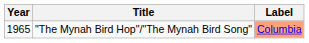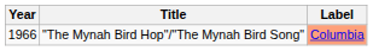"The Mynah Bird Hop"/"The Mynah Bird Song" | Year: 1965 -> 1966
